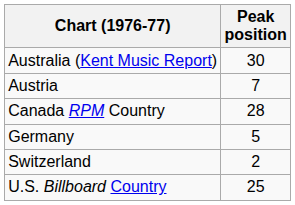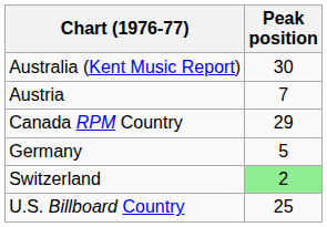Canada RPM Country | Peak position: 28 -> 29
Switzerland | Peak position: no background -> lightgreen background
